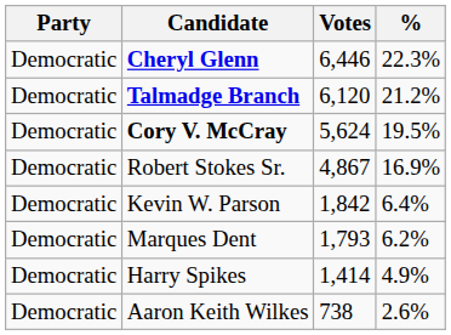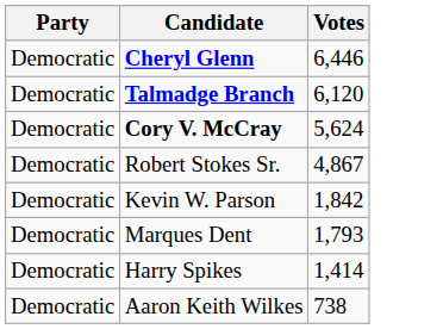- column: % | 22.3% | 21.2% | 19.5% | 16.9% | 6.4% | 6.2% | 4.9% | 2.6%
